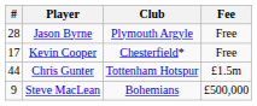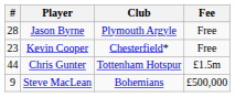Kevin Cooper | #: 17 -> 23
